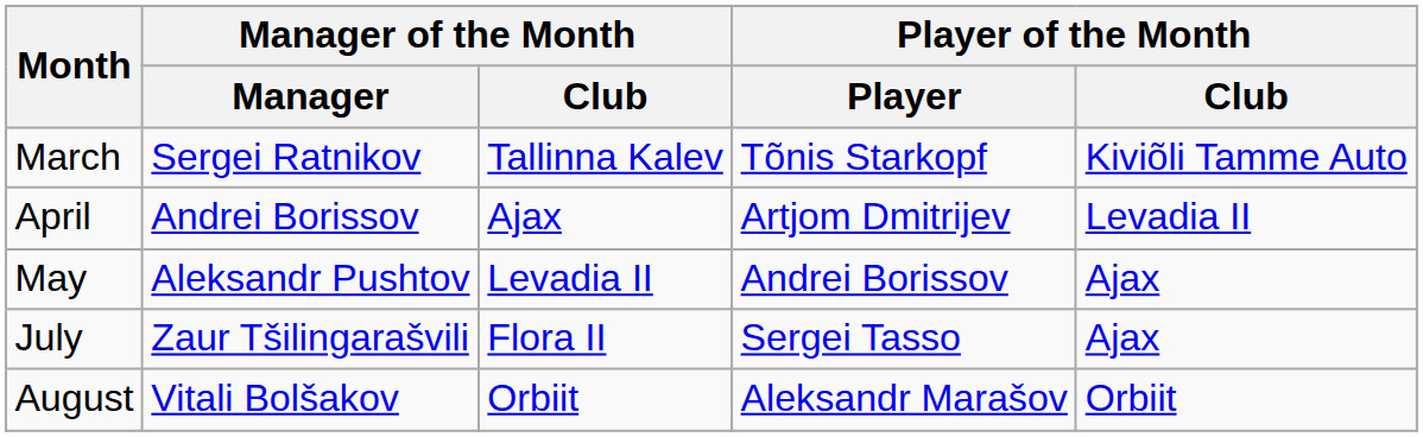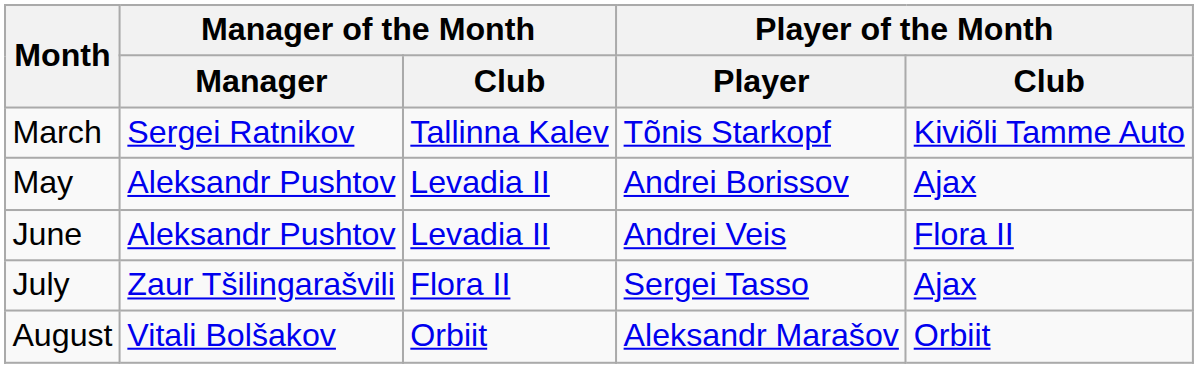- row: April | Andrei Borissov | Ajax | Artjom Dmitrijev | Levadia II
+ row: June | Aleksandr Pushtov | Levadia II | Andrei Veis | Flora II
